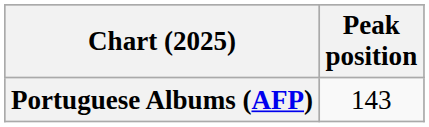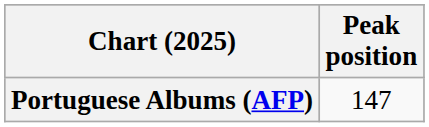Portuguese Albums (AFP) | Peak position: 143 -> 147
